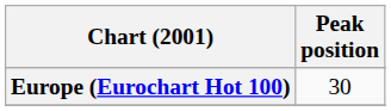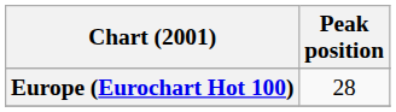Europe (Eurochart Hot 100) | Peak position: 30 -> 28
